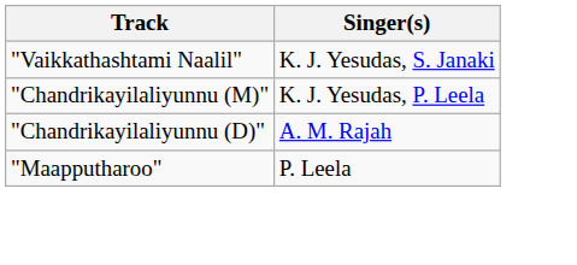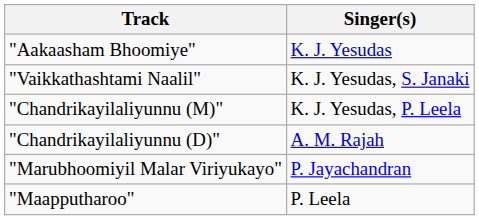+ row: "Aakaasham Bhoomiye" | K. J. Yesudas
+ row: "Marubhoomiyil Malar Viriyukayo" | P. Jayachandran
